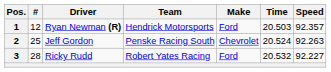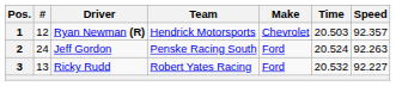1 | Make: Ford -> Chevrolet
2 | #: 25 -> 24
2 | Make: Chevrolet -> Ford
3 | #: 28 -> 13
